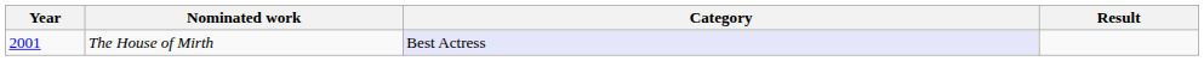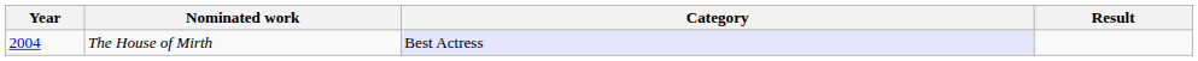The House of Mirth | Year: 2001 -> 2004
